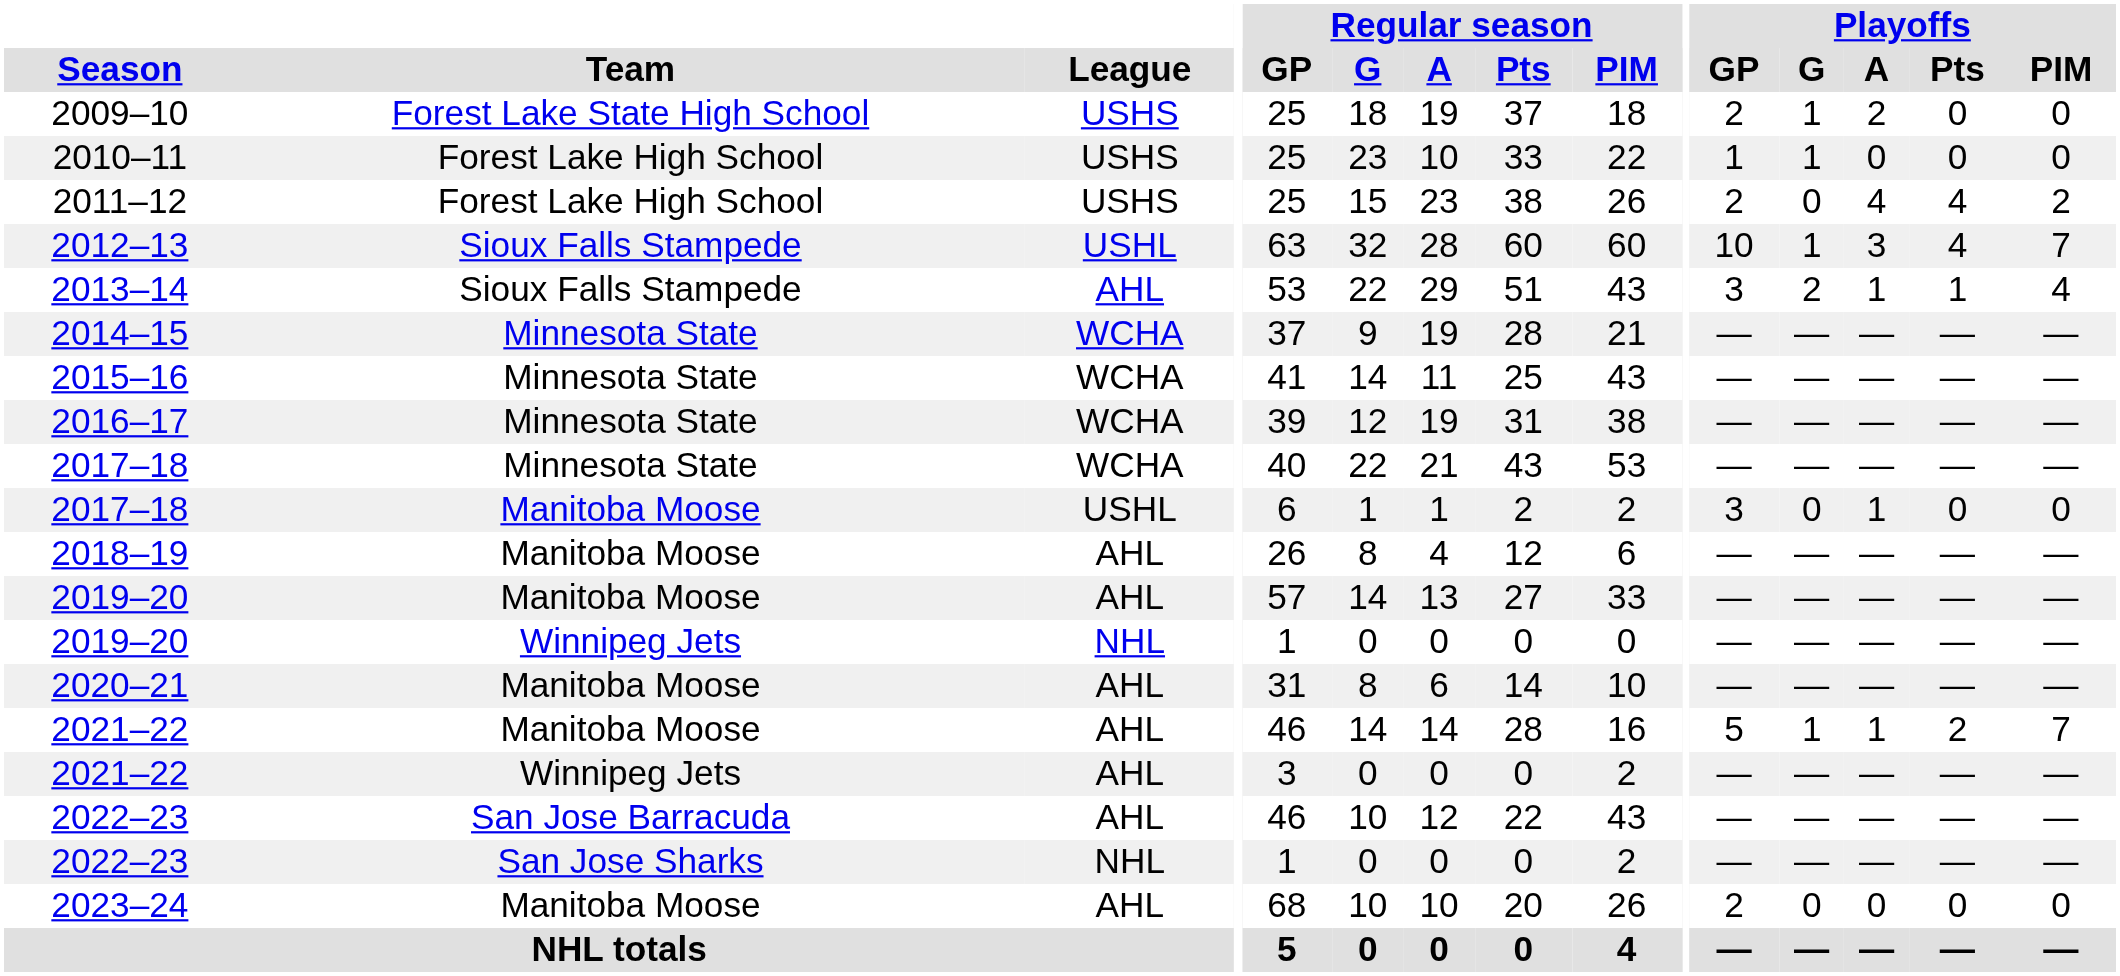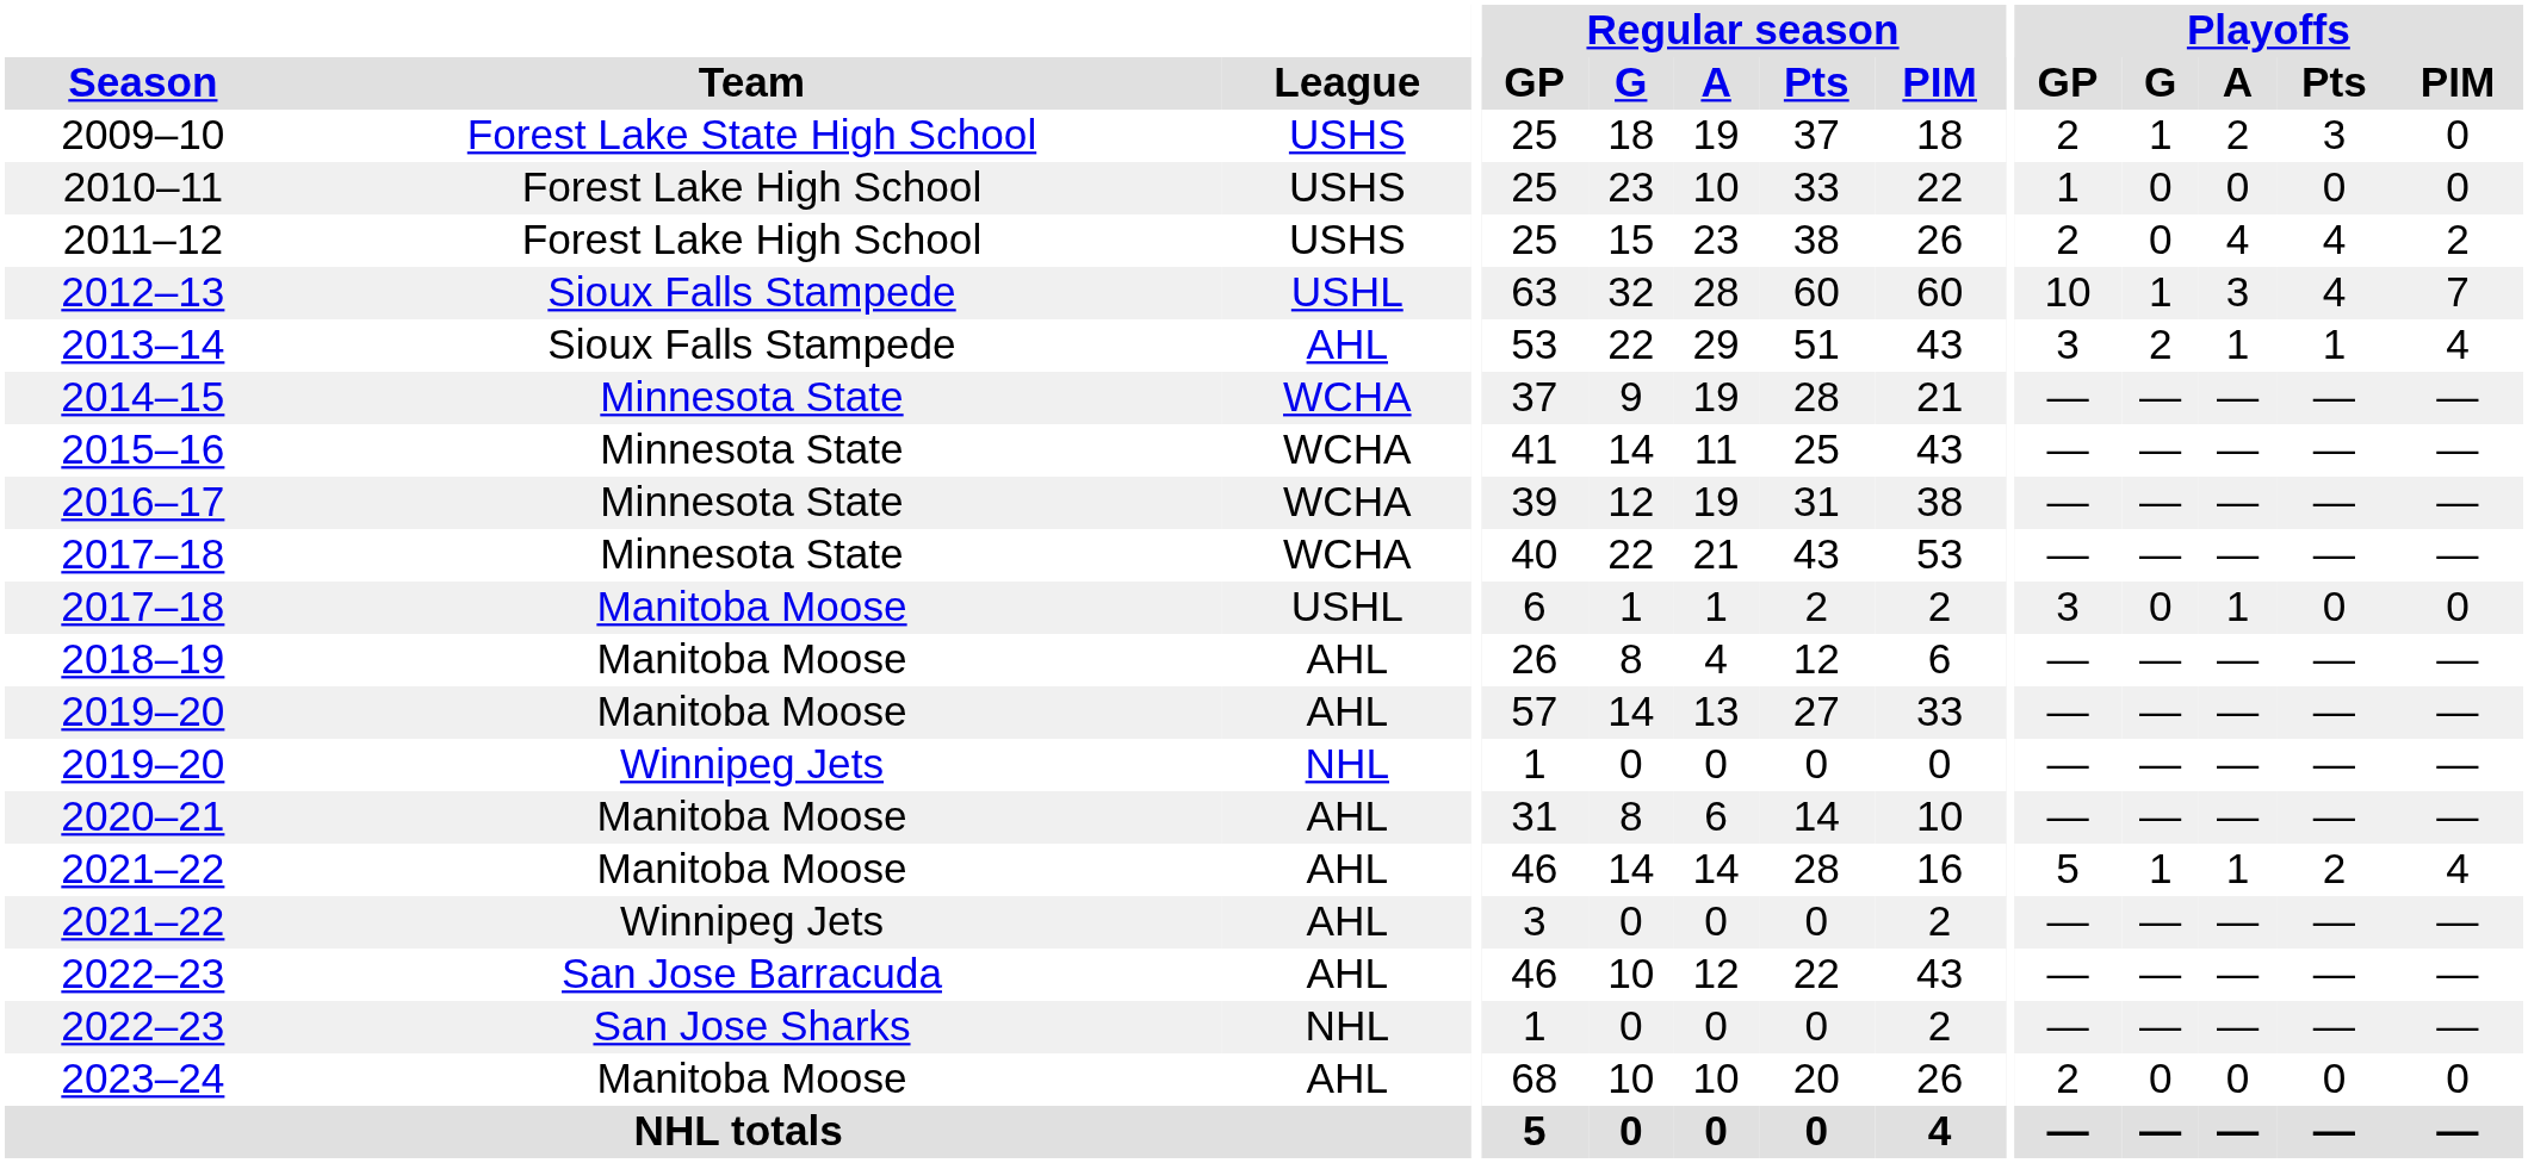2009–10 | Playoffs / Pts: 0 -> 3
2010–11 | Playoffs / G: 1 -> 0
2021–22 / Manitoba Moose | Playoffs / PIM: 7 -> 4
